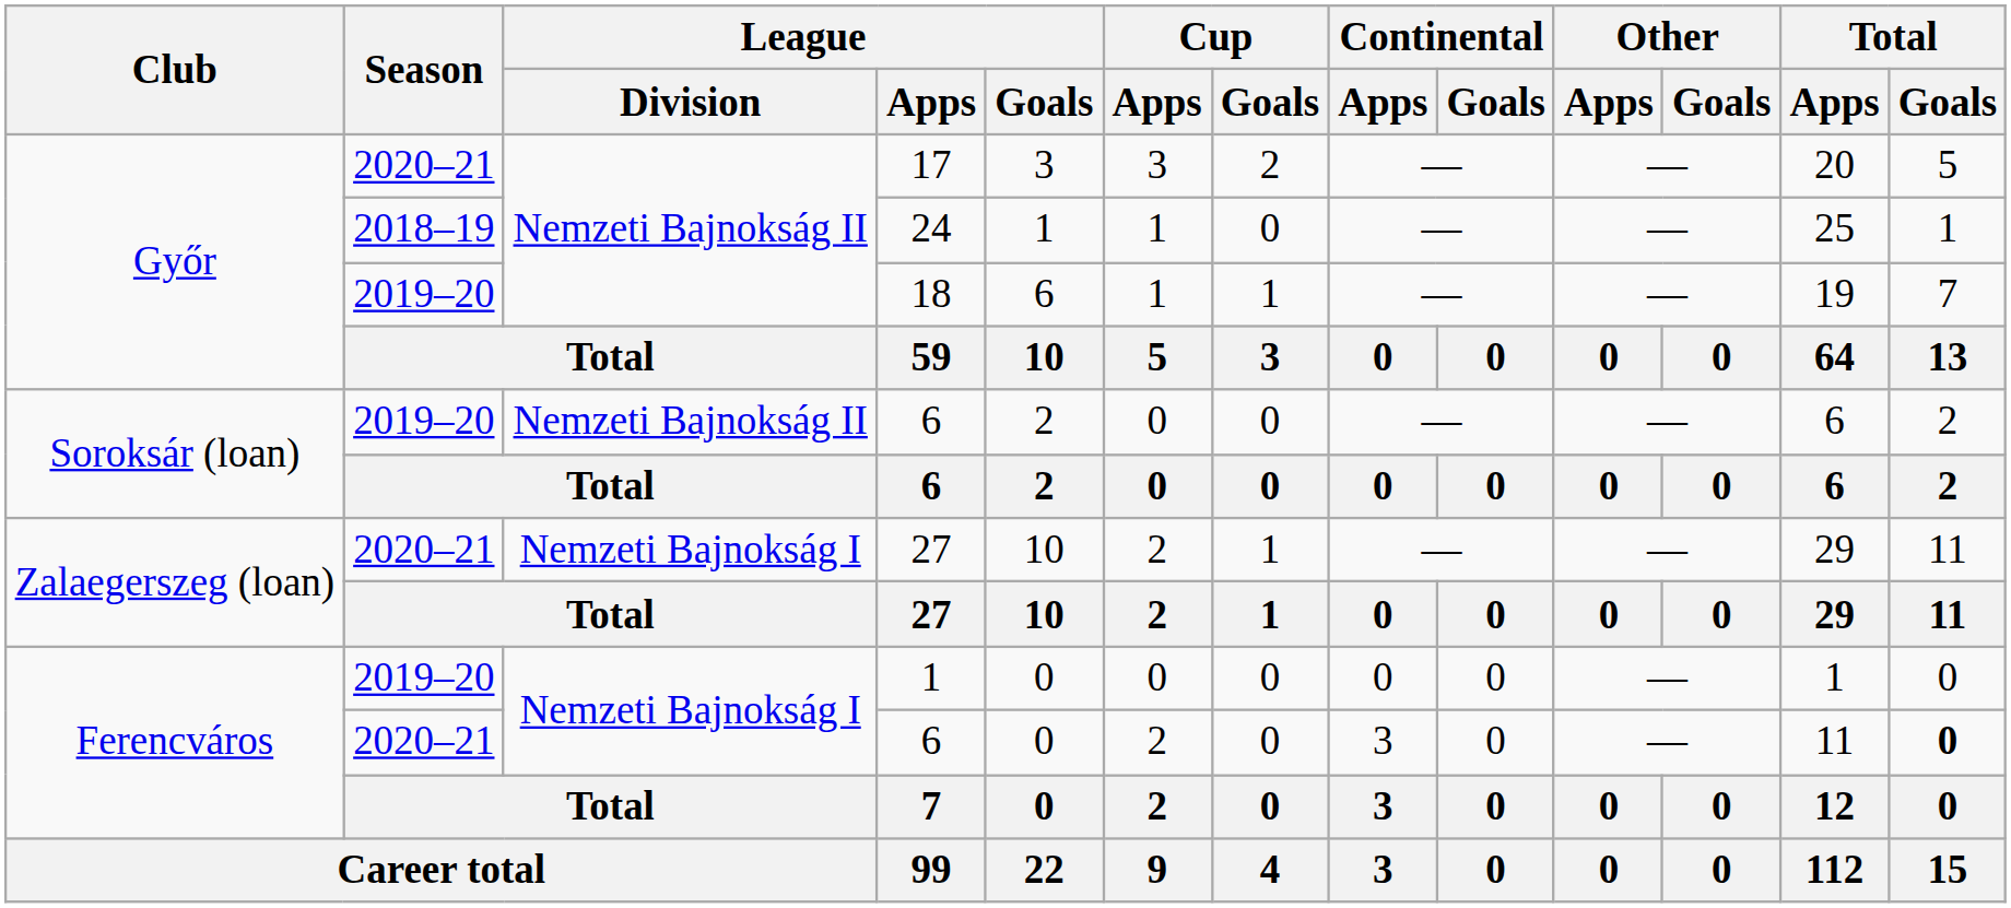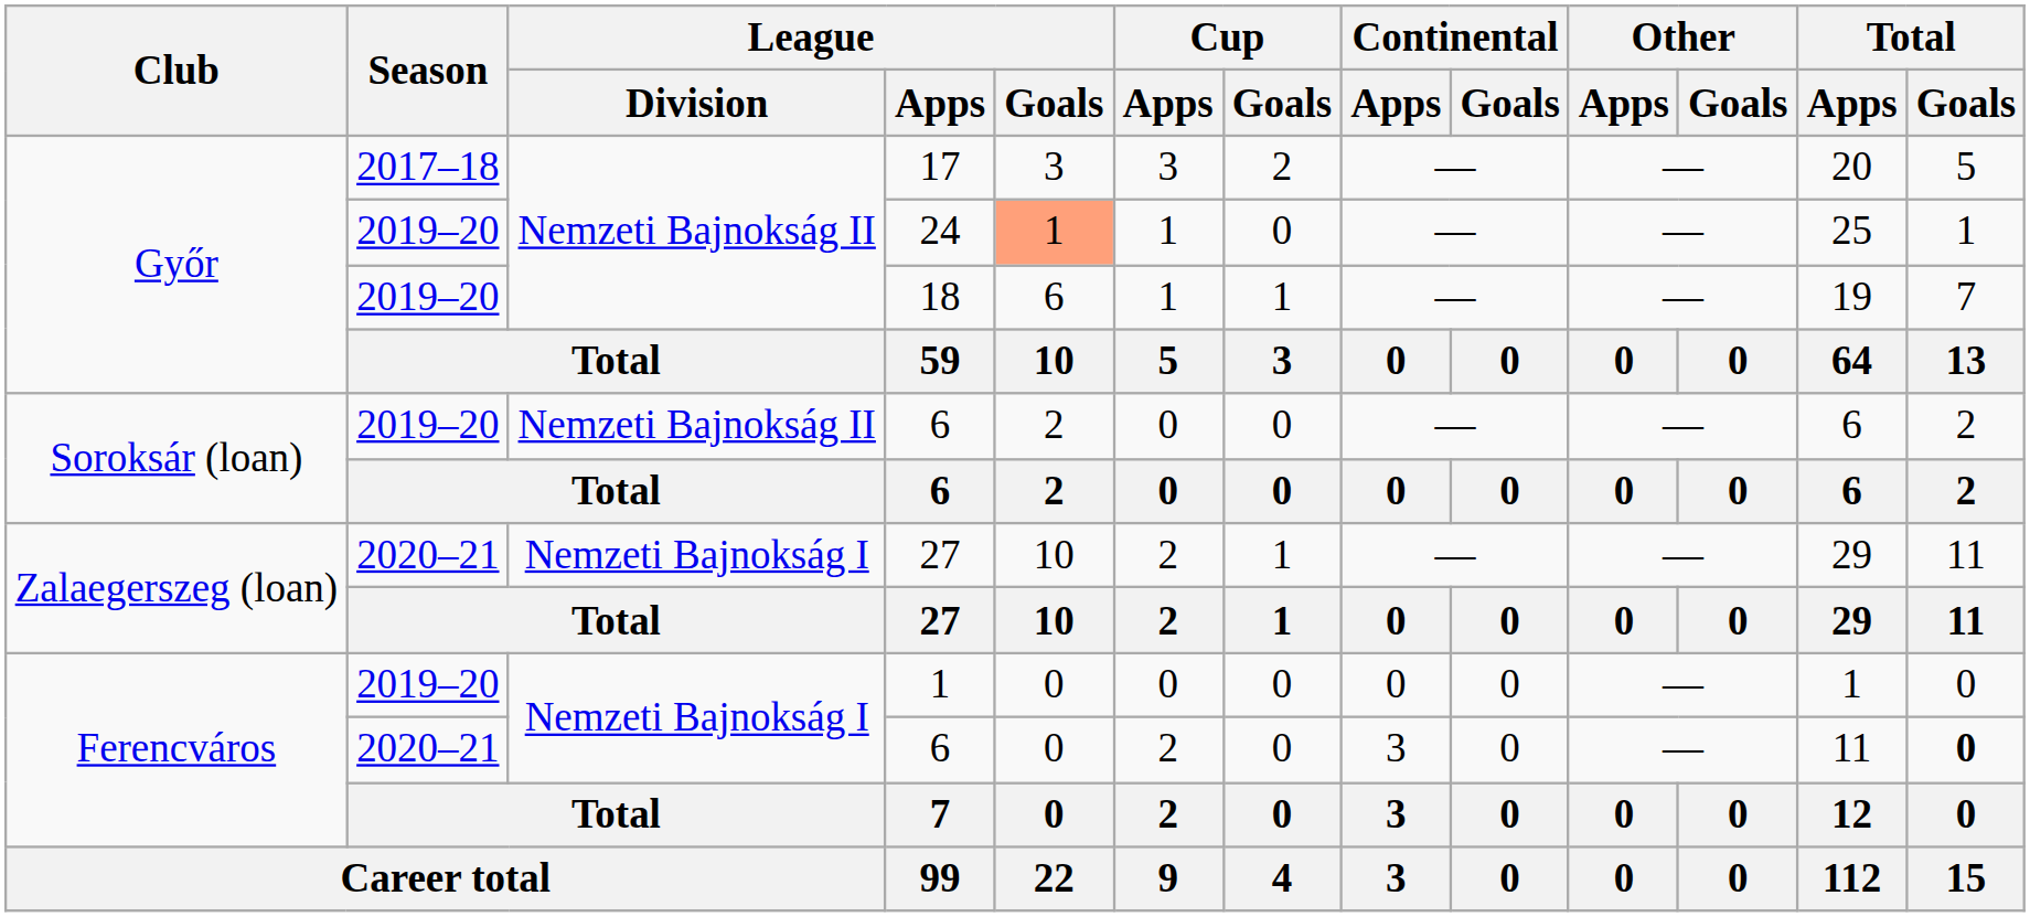17 | Season: 2020–21 -> 2017–18
24 | Season: 2018–19 -> 2019–20
24 | League / Goals: no background -> lightsalmon background
